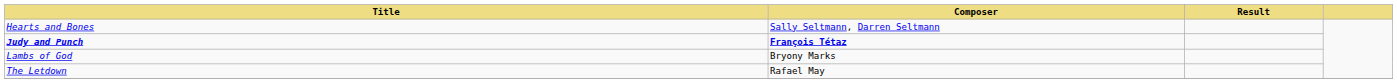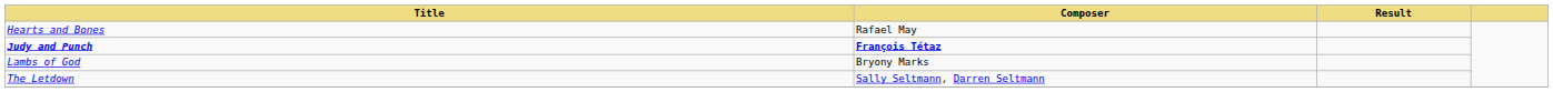Hearts and Bones | Composer: Sally Seltmann, Darren Seltmann -> Rafael May
The Letdown | Composer: Rafael May -> Sally Seltmann, Darren Seltmann
